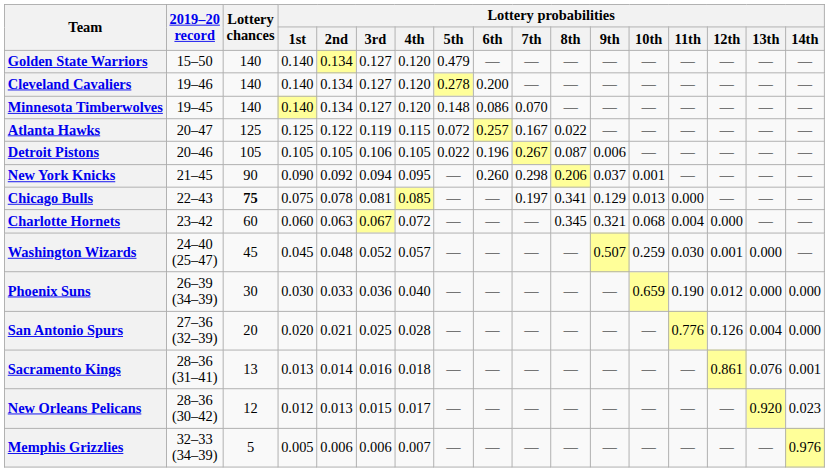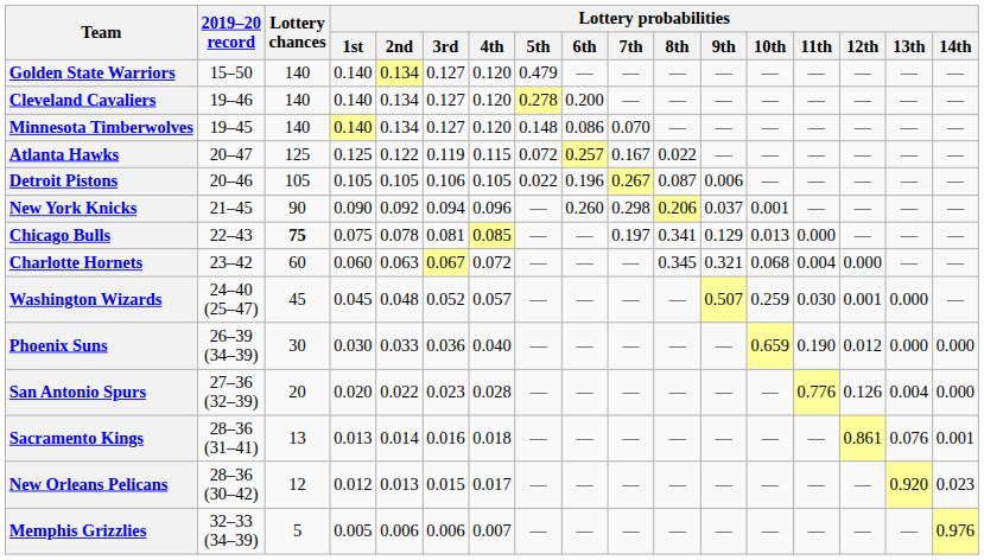New York Knicks | Lottery probabilities / 4th: 0.095 -> 0.096
San Antonio Spurs | Lottery probabilities / 2nd: 0.021 -> 0.022
San Antonio Spurs | Lottery probabilities / 3rd: 0.025 -> 0.023
